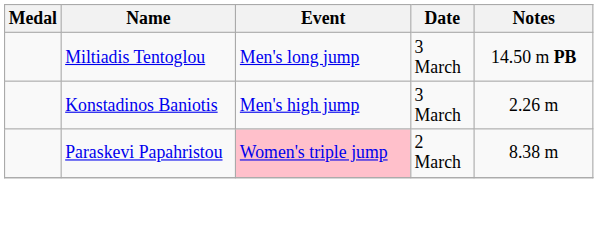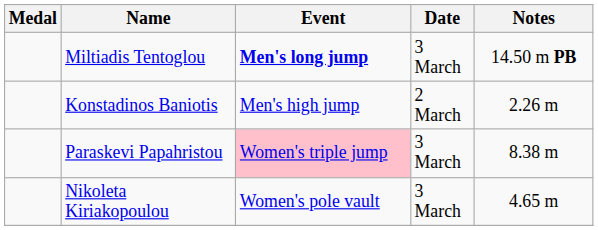Miltiadis Tentoglou | Event: normal -> bold
Konstadinos Baniotis | Date: 3 March -> 2 March
Paraskevi Papahristou | Date: 2 March -> 3 March
+ row: Nikoleta Kiriakopoulou | Women's pole vault | 3 March | 4.65 m
